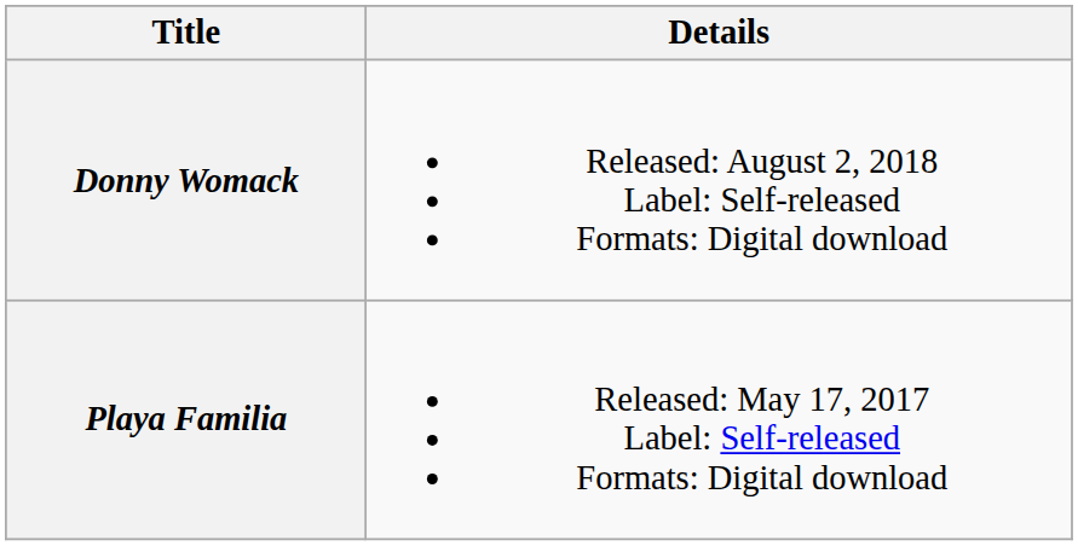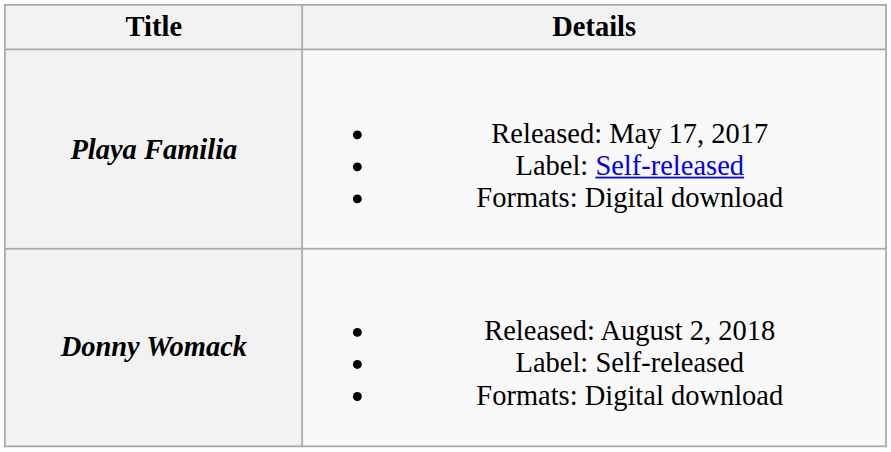rows swapped: Playa Familia <-> Donny Womack
